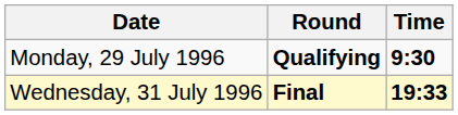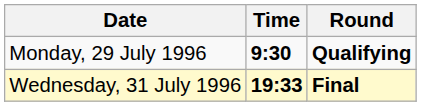columns swapped: Time <-> Round
